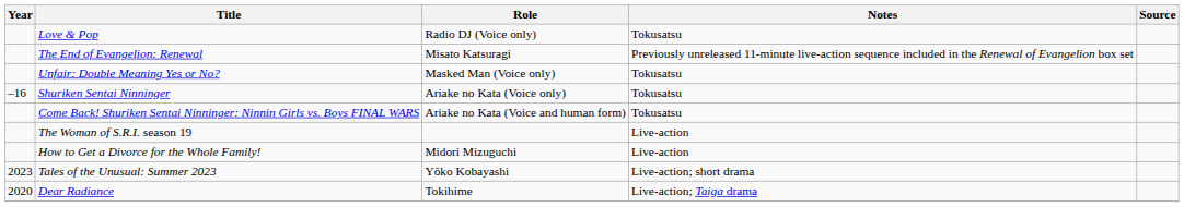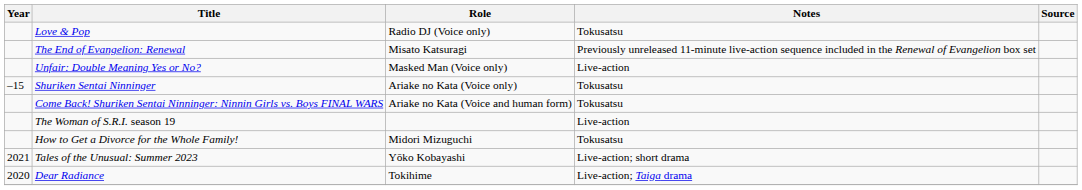Unfair: Double Meaning Yes or No? | Notes: Tokusatsu -> Live-action
Shuriken Sentai Ninninger | Year: –16 -> –15
How to Get a Divorce for the Whole Family! | Notes: Live-action -> Tokusatsu
Tales of the Unusual: Summer 2023 | Year: 2023 -> 2021
